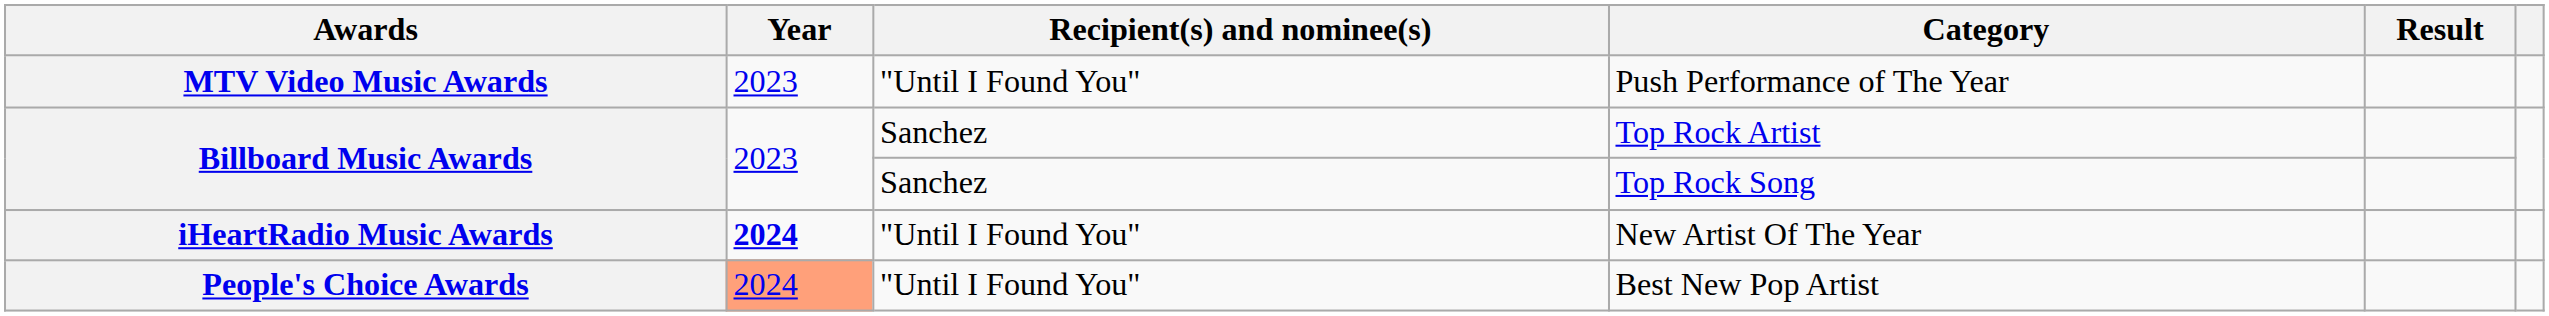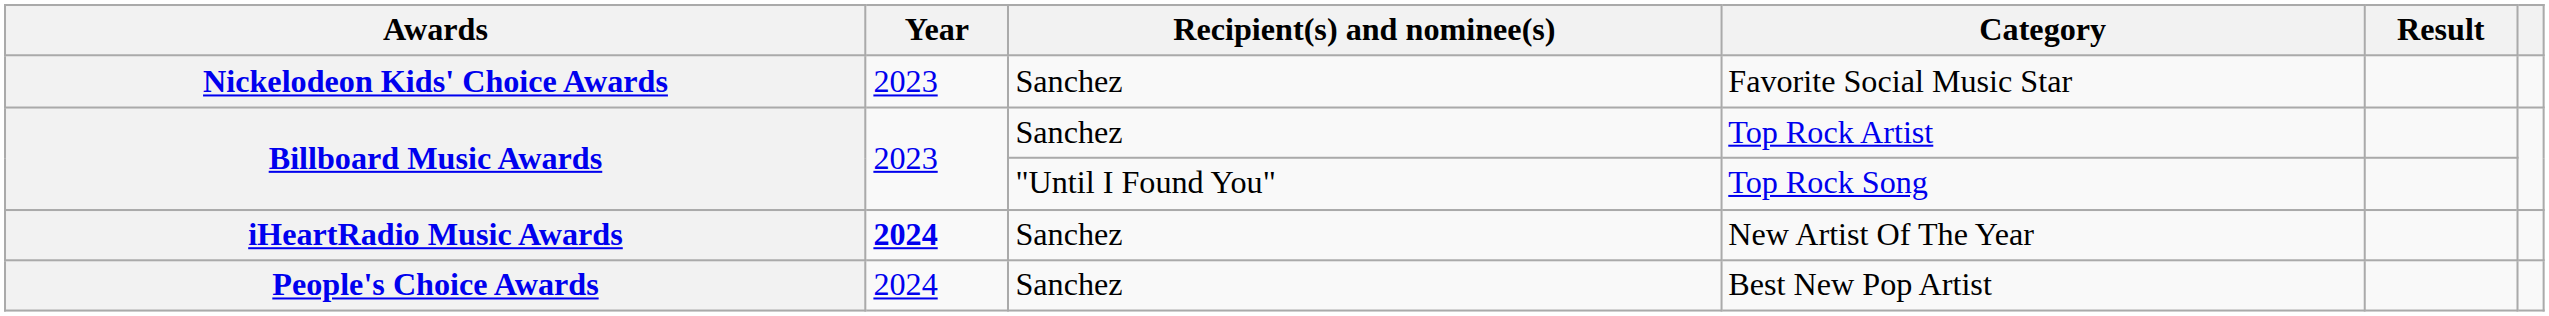+ row: Nickelodeon Kids' Choice Awards | 2023 | Sanchez | Favorite Social Music Star
- row: MTV Video Music Awards | 2023 | "Until I Found You" | Push Performance of The Year
Top Rock Song | Recipient(s) and nominee(s): Sanchez -> "Until I Found You"
New Artist Of The Year | Recipient(s) and nominee(s): "Until I Found You" -> Sanchez
Best New Pop Artist | Year: lightsalmon background -> no background
Best New Pop Artist | Recipient(s) and nominee(s): "Until I Found You" -> Sanchez
